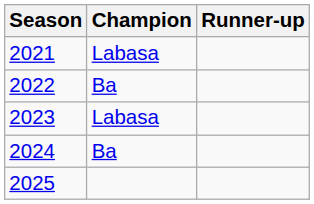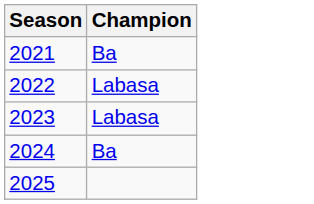- column: Runner-up
2021 | Champion: Labasa -> Ba
2022 | Champion: Ba -> Labasa
